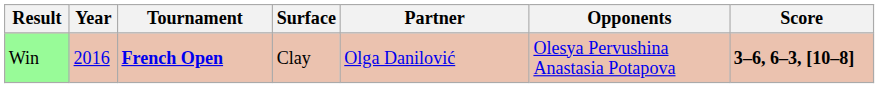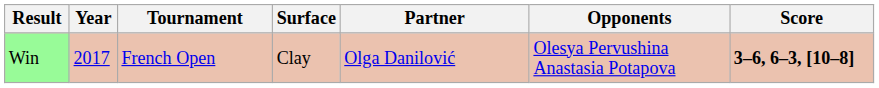Win | Year: 2016 -> 2017
Win | Tournament: bold -> normal
